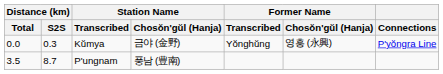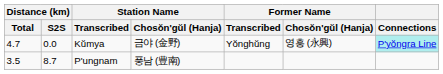Kŭmya | Distance (km) / Total: 0.0 -> 4.7
Kŭmya | Distance (km) / S2S: 0.3 -> 0.0
Kŭmya | Connections: no background -> paleturquoise background
